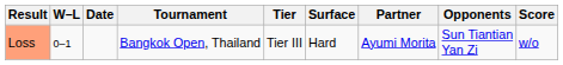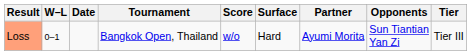columns swapped: Tier <-> Score
